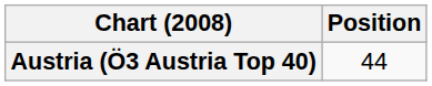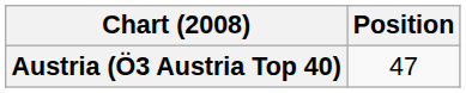Austria (Ö3 Austria Top 40) | Position: 44 -> 47
